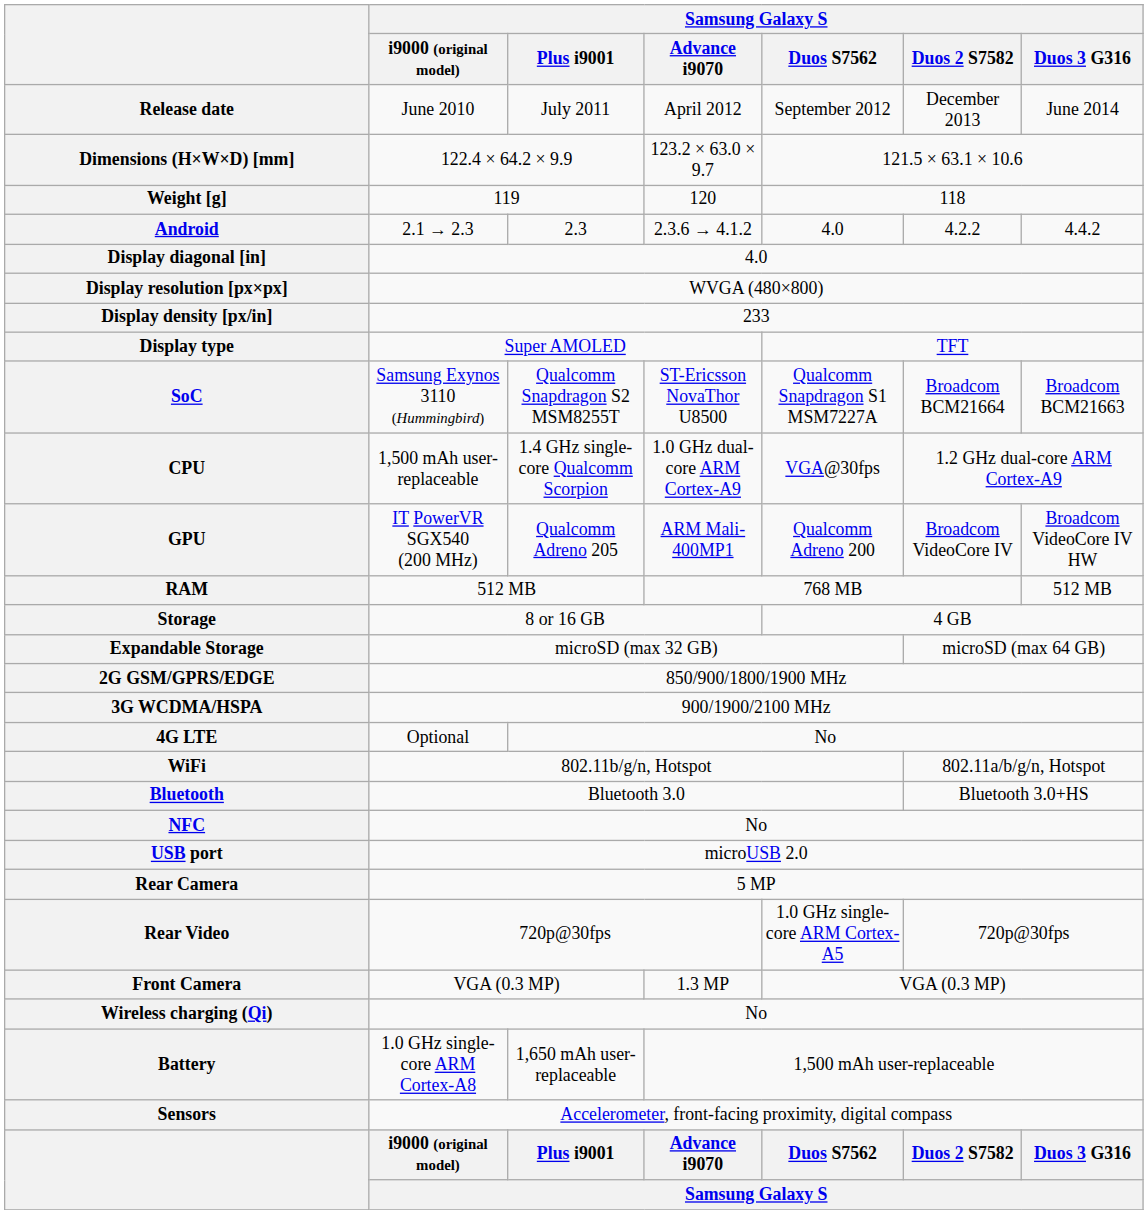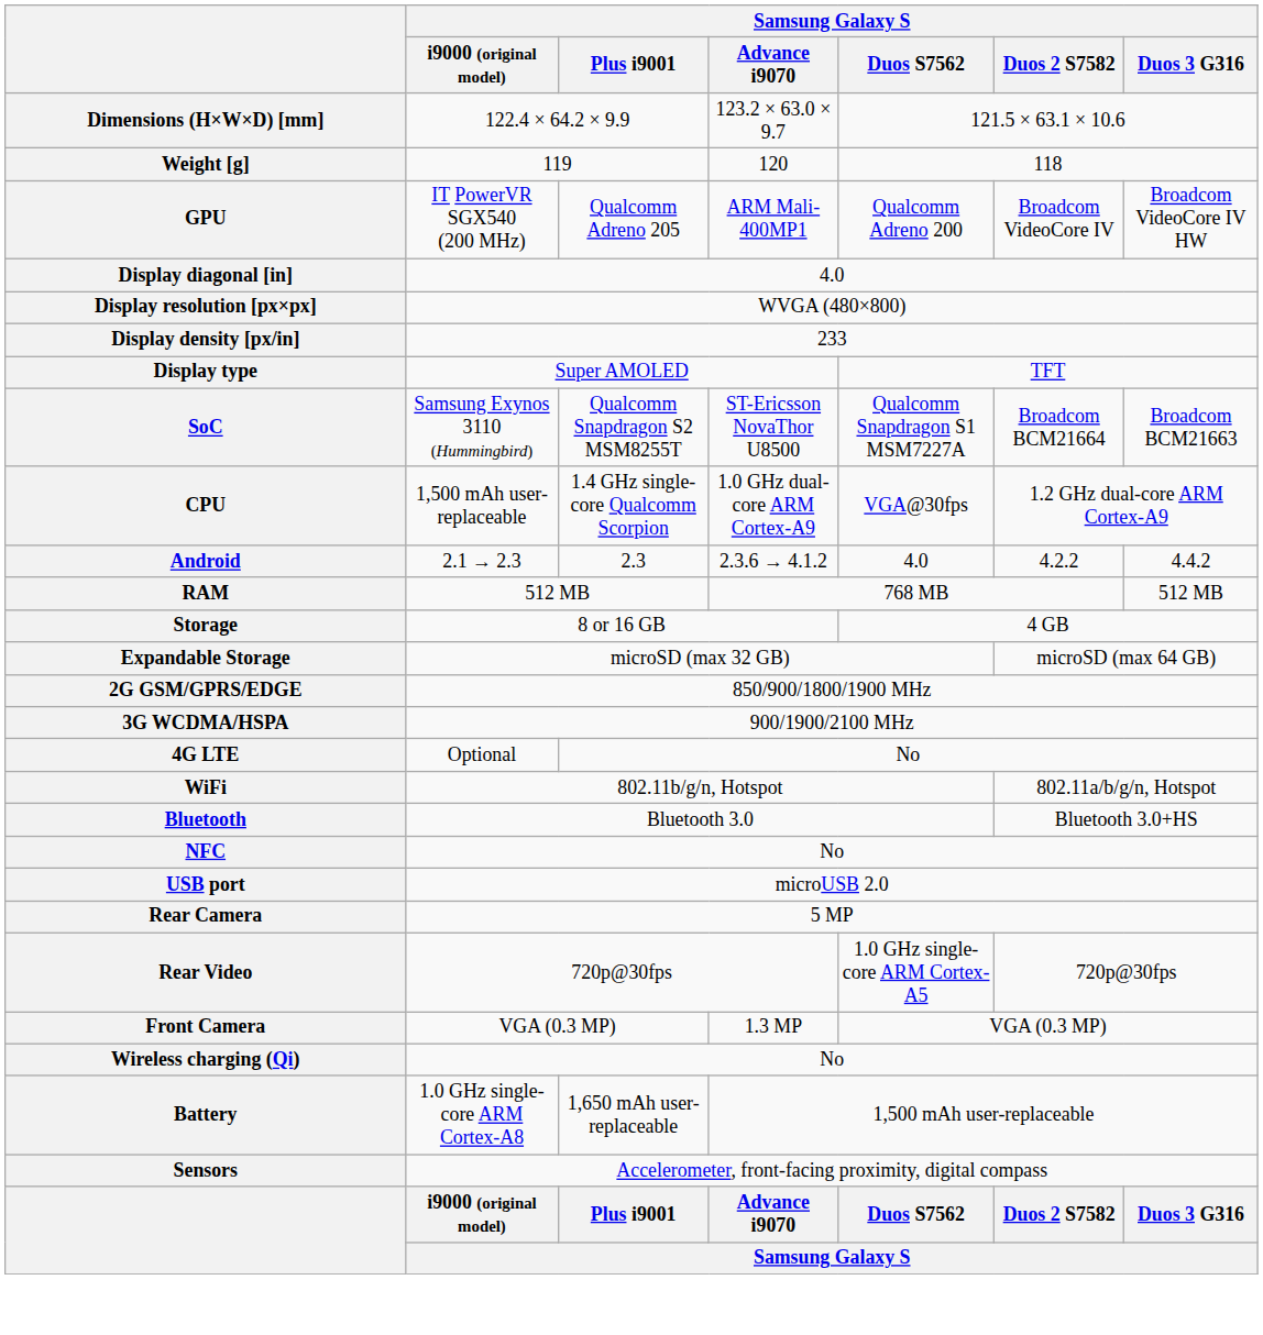- row: Release date | June 2010 | July 2011 | April 2012 | September 2012 | December 2013 | June 2014
rows swapped: Android <-> GPU
